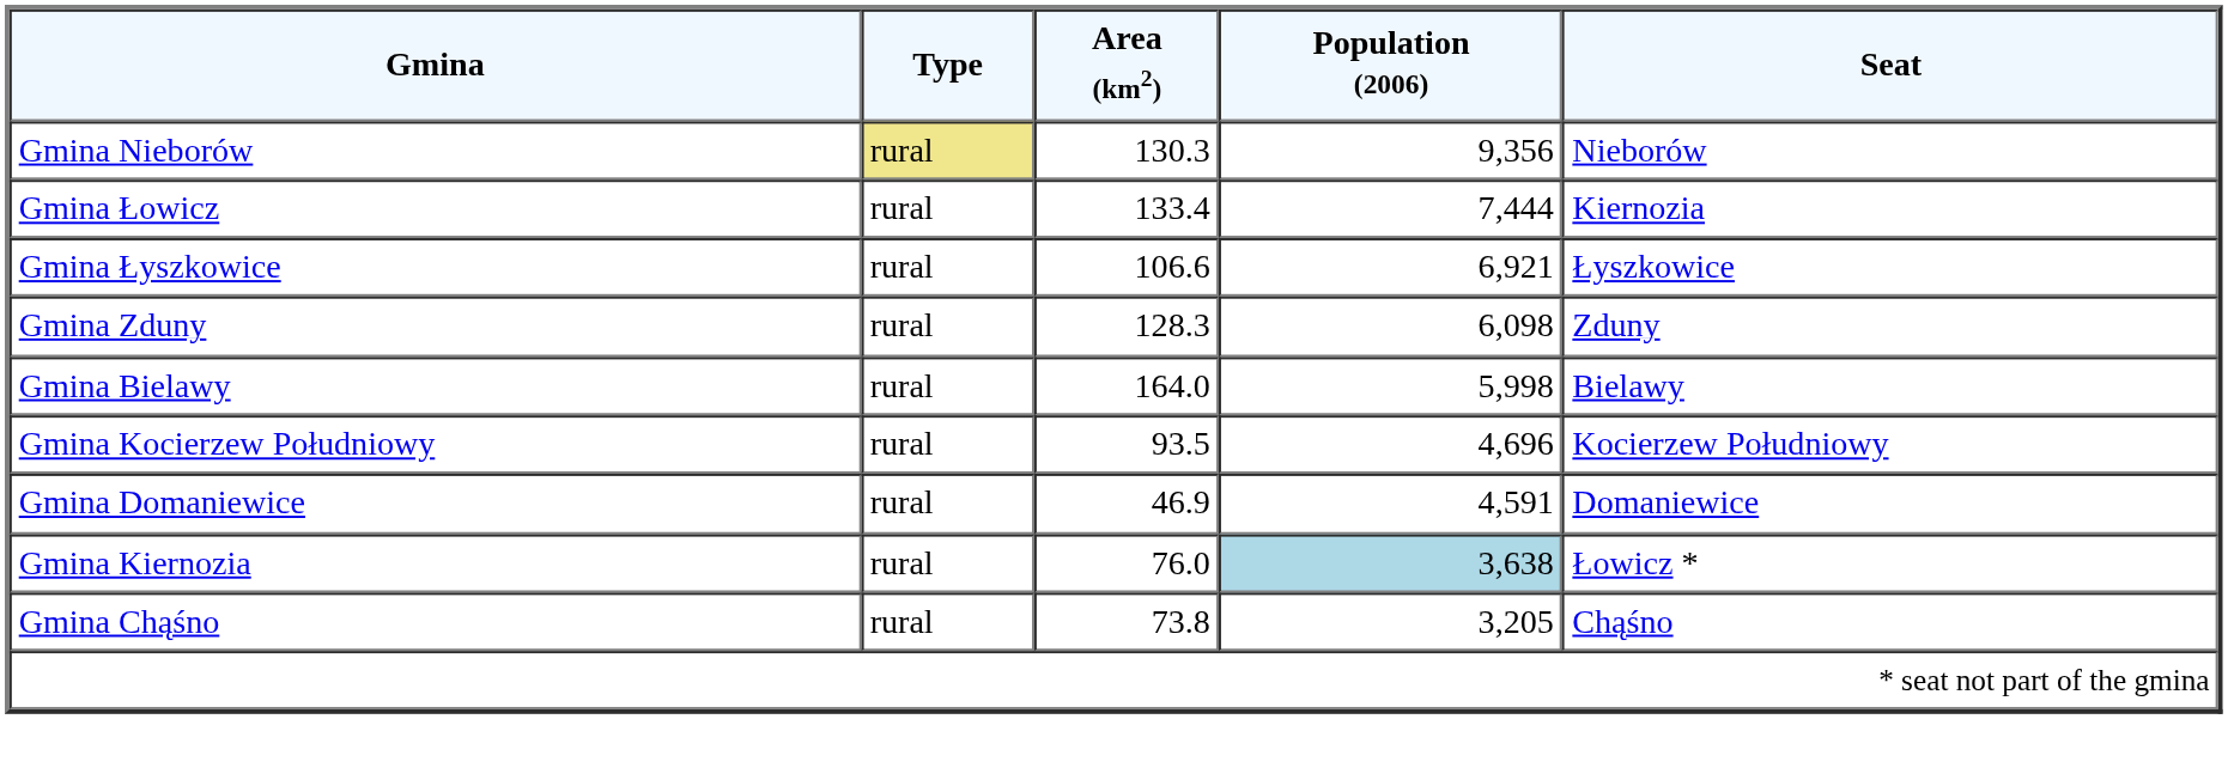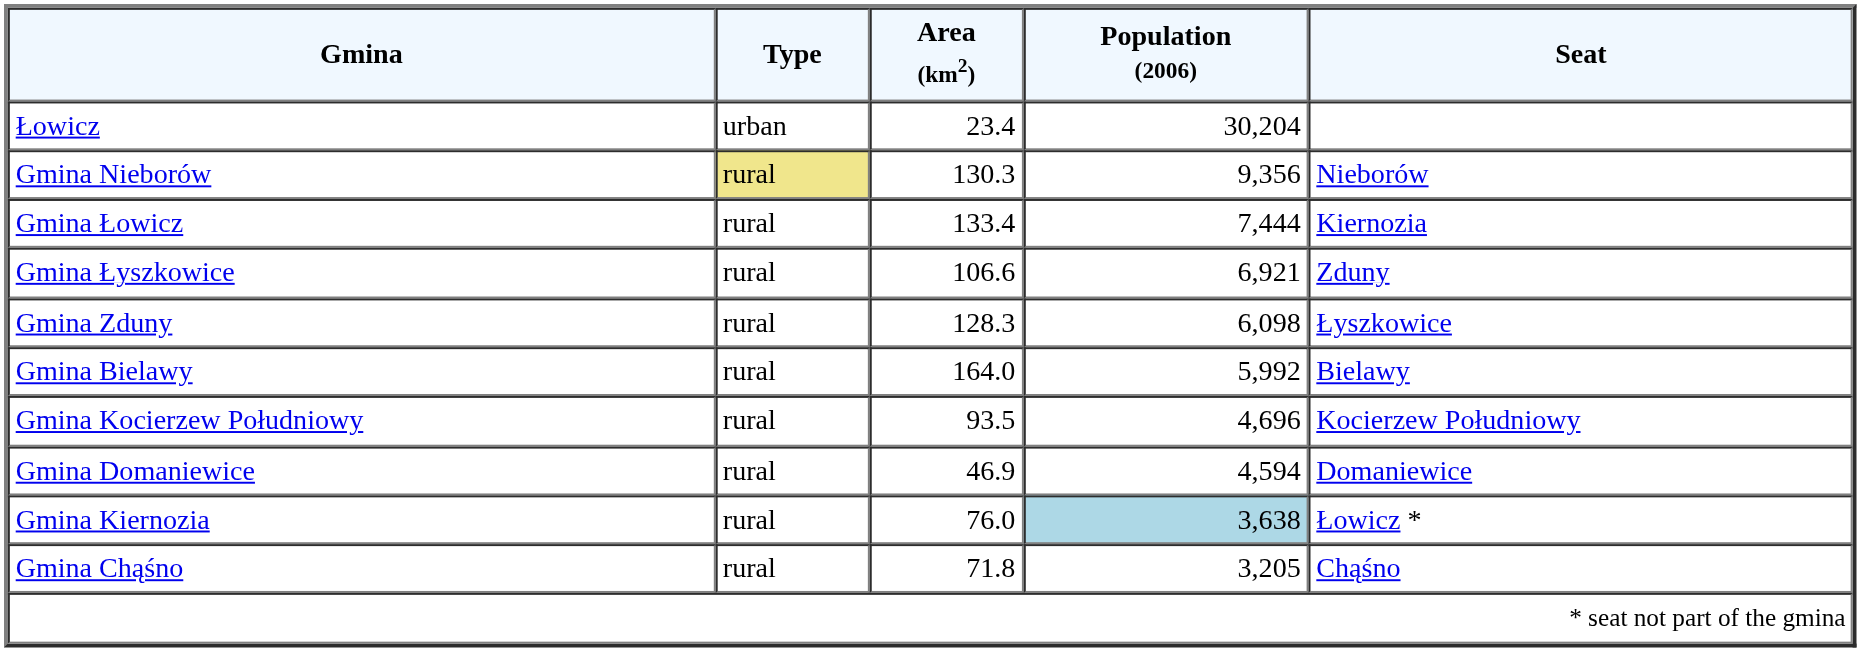+ row: Łowicz | urban | 23.4 | 30,204
Gmina Łyszkowice | Seat: Łyszkowice -> Zduny
Gmina Zduny | Seat: Zduny -> Łyszkowice
Gmina Bielawy | Population (2006): 5,998 -> 5,992
Gmina Domaniewice | Population (2006): 4,591 -> 4,594
Gmina Chąśno | Area (km2): 73.8 -> 71.8
